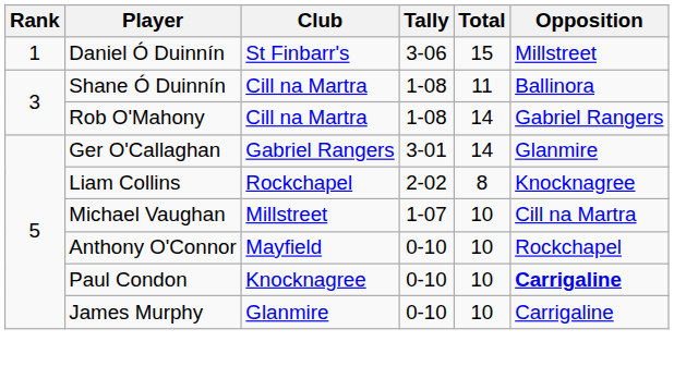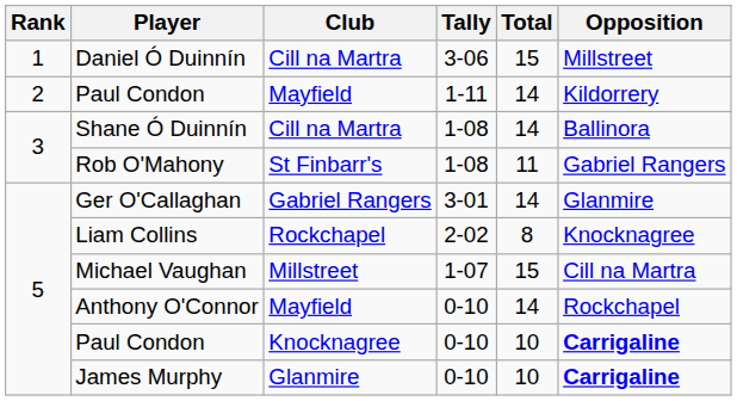Daniel Ó Duinnín | Club: St Finbarr's -> Cill na Martra
+ row: 2 | Paul Condon | Mayfield | 1-11 | 14 | Kildorrery
Shane Ó Duinnín | Total: 11 -> 14
Rob O'Mahony | Club: Cill na Martra -> St Finbarr's
Rob O'Mahony | Total: 14 -> 11
Michael Vaughan | Total: 10 -> 15
Anthony O'Connor | Total: 10 -> 14
James Murphy | Opposition: normal -> bold
